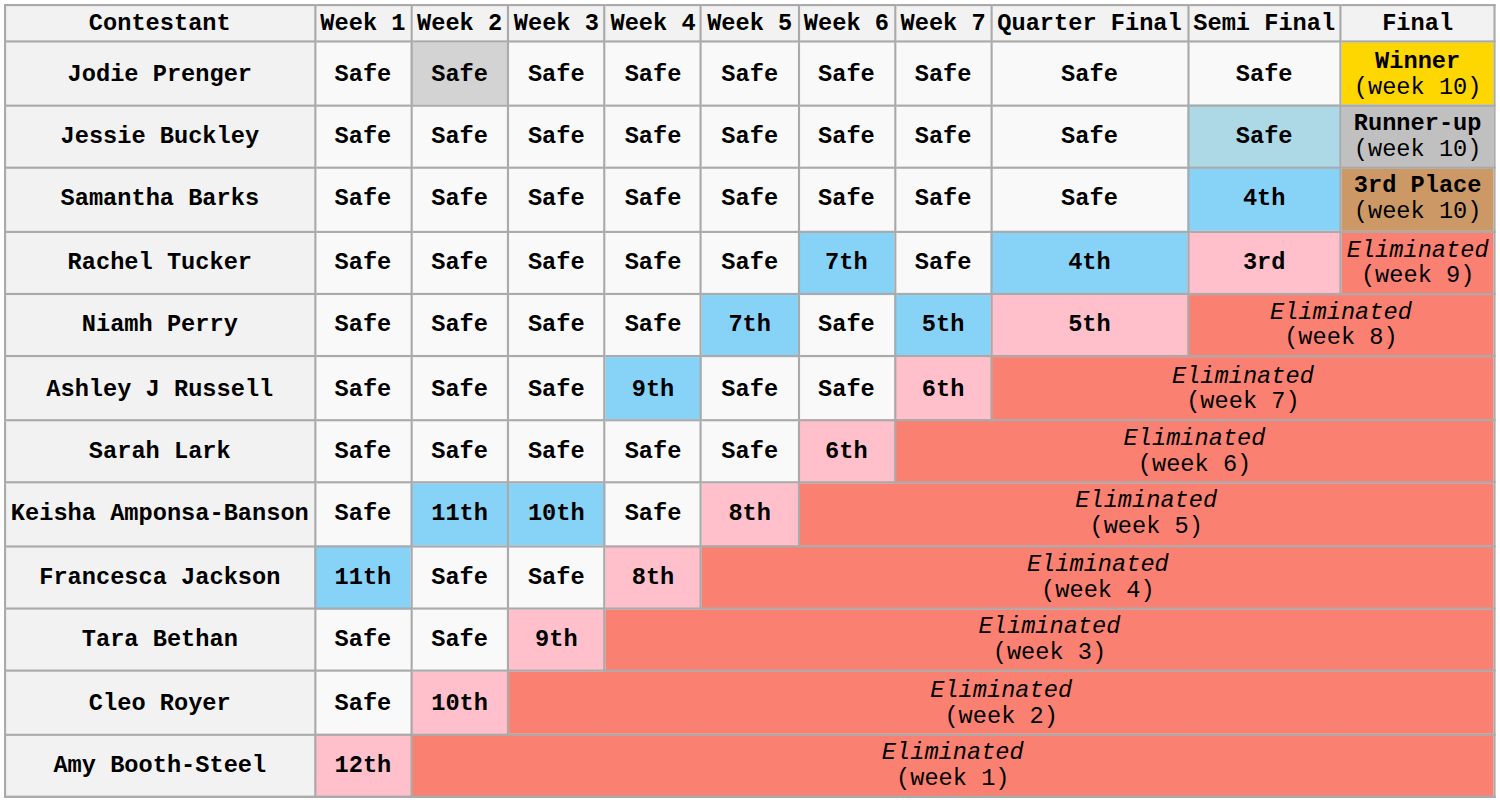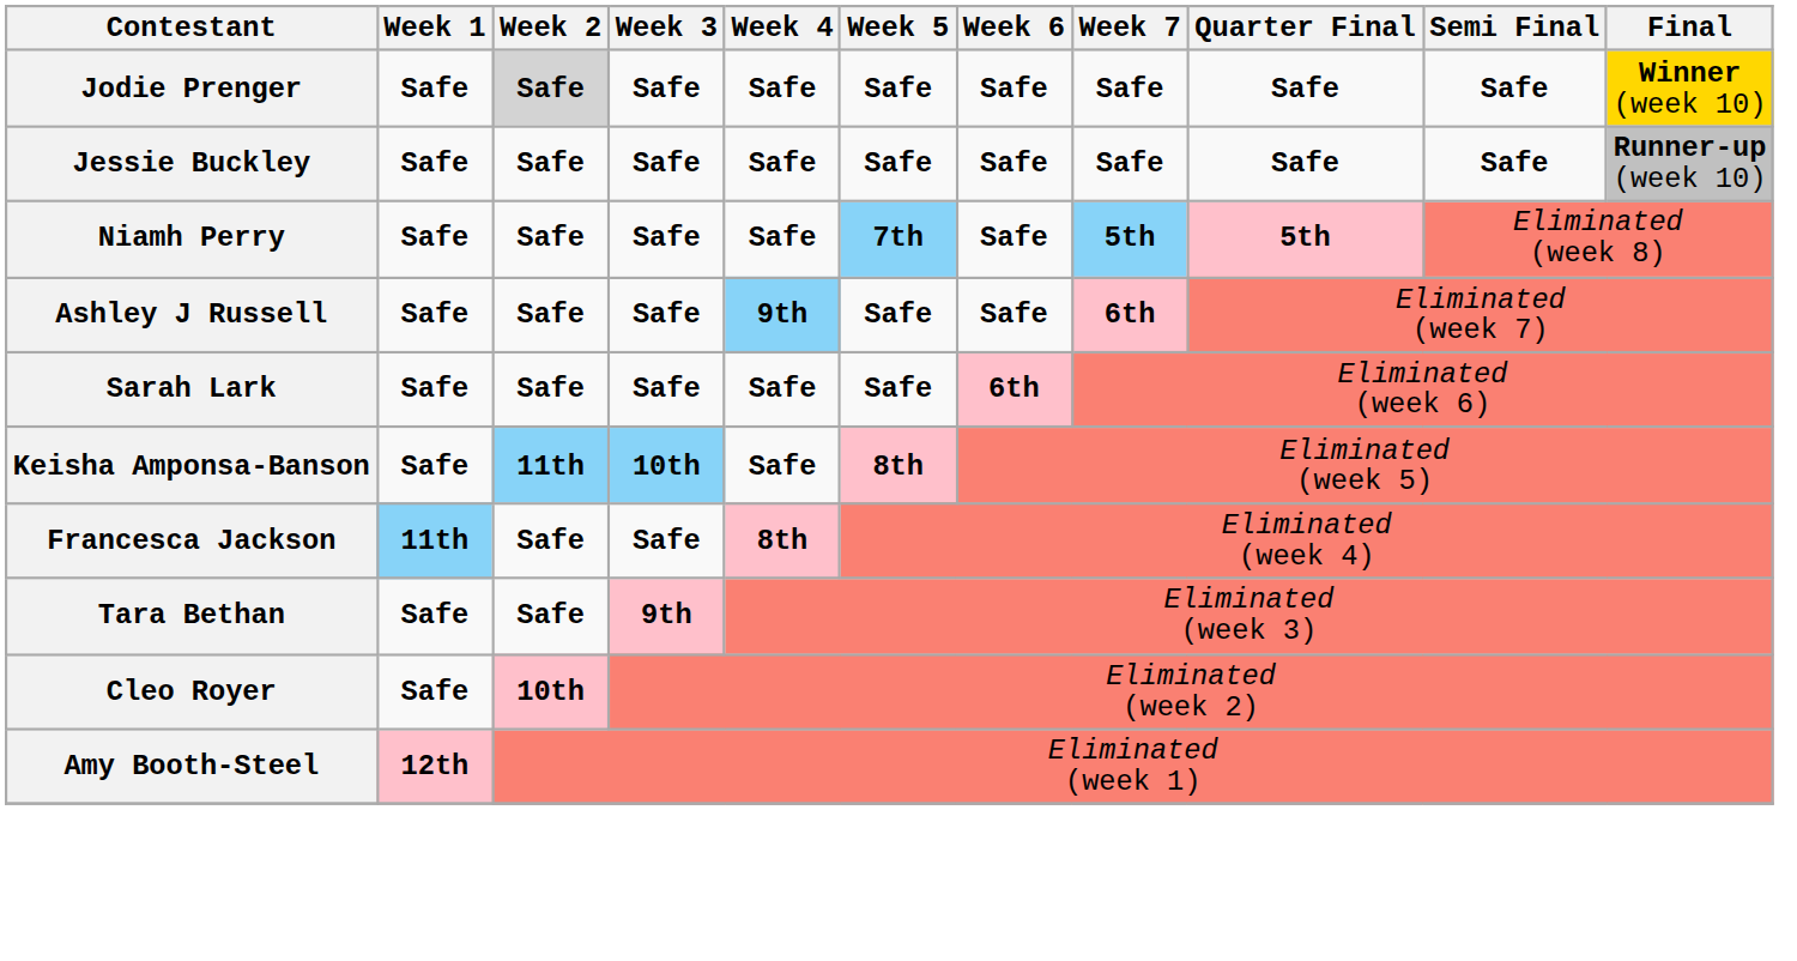Jessie Buckley | Semi Final: lightblue background -> no background
- row: Samantha Barks | Safe | Safe | Safe | Safe | Safe | Safe | Safe | Safe | 4th | 3rd Place (week 10)
- row: Rachel Tucker | Safe | Safe | Safe | Safe | Safe | 7th | Safe | 4th | 3rd | Eliminated (week 9)
